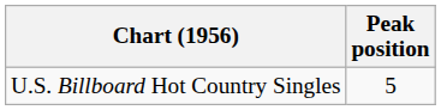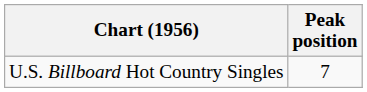U.S. Billboard Hot Country Singles | Peak position: 5 -> 7
